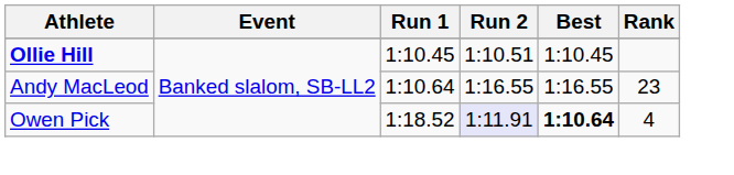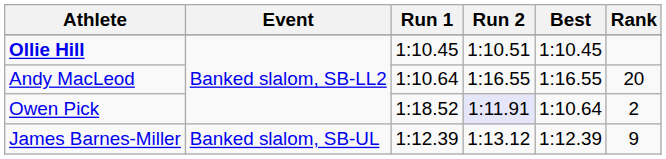Andy MacLeod | Rank: 23 -> 20
Owen Pick | Best: bold -> normal
Owen Pick | Rank: 4 -> 2
+ row: James Barnes-Miller | Banked slalom, SB-UL | 1:12.39 | 1:13.12 | 1:12.39 | 9
